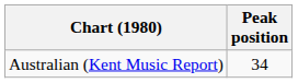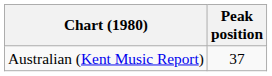Australian (Kent Music Report) | Peak position: 34 -> 37
